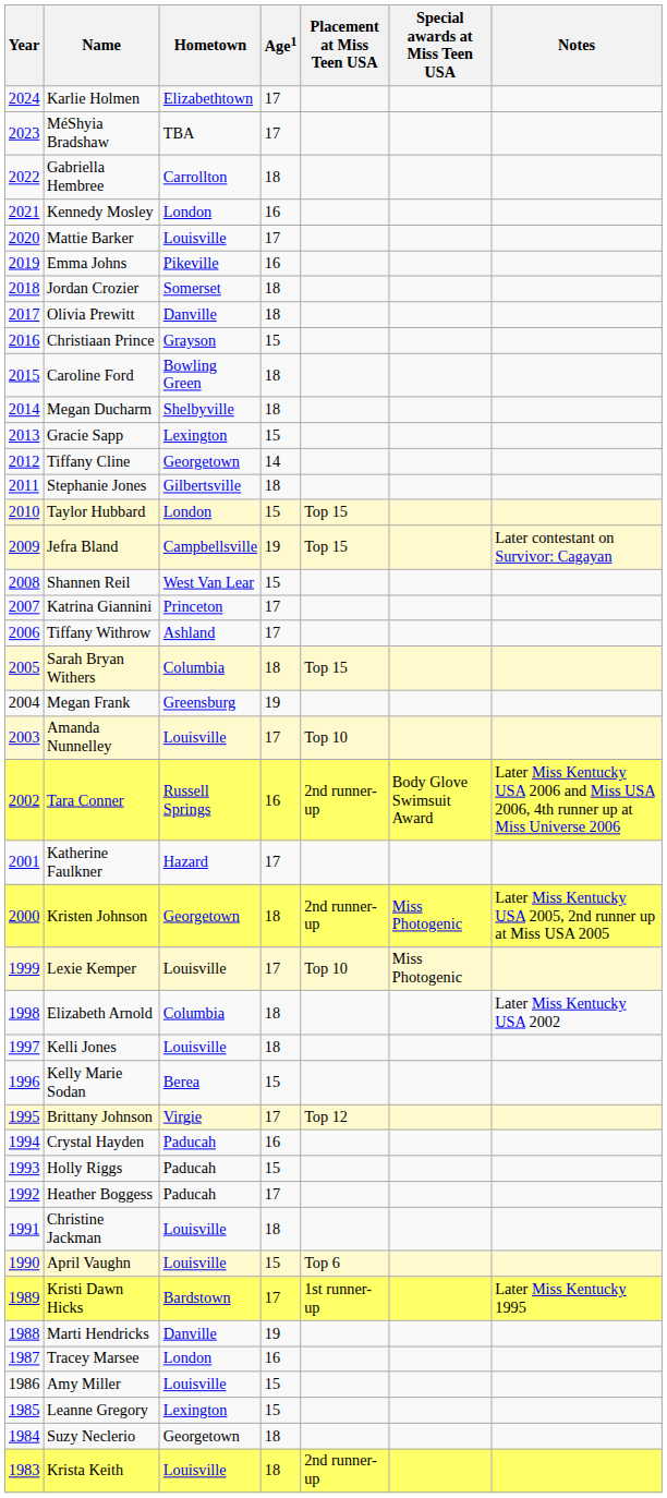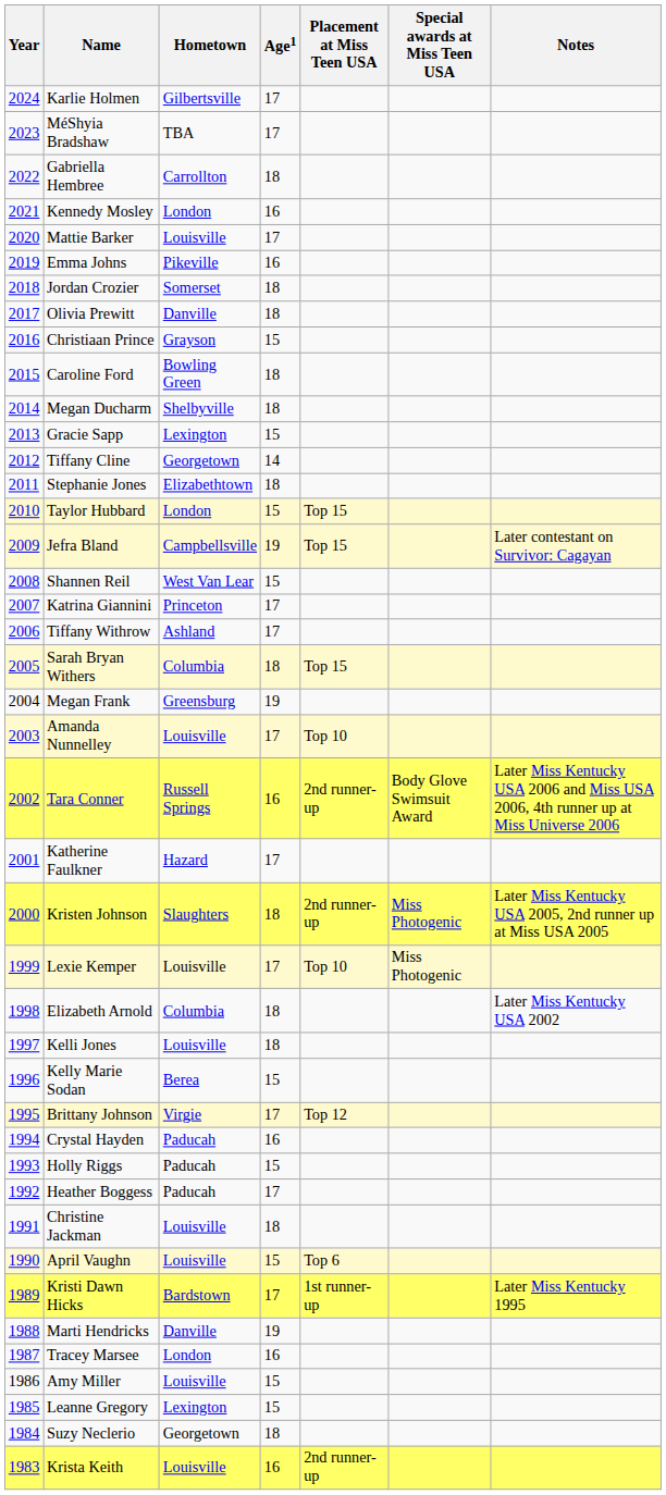Karlie Holmen | Hometown: Elizabethtown -> Gilbertsville
Stephanie Jones | Hometown: Gilbertsville -> Elizabethtown
Kristen Johnson | Hometown: Georgetown -> Slaughters
Krista Keith | Age1: 18 -> 16
